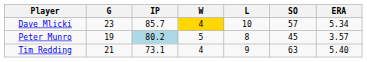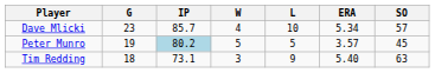columns swapped: ERA <-> SO
Dave Mlicki | W: gold background -> no background
Peter Munro | L: 8 -> 5
Tim Redding | G: 21 -> 18
Tim Redding | W: 4 -> 3
